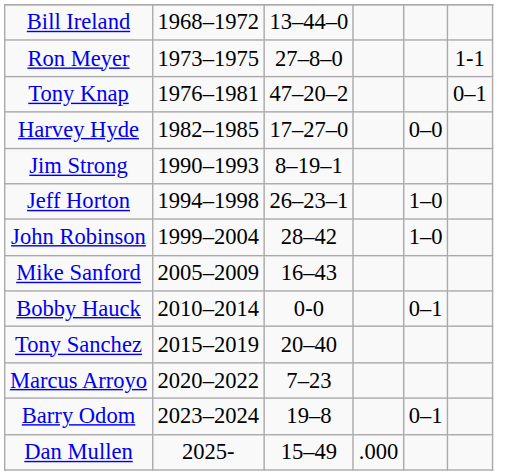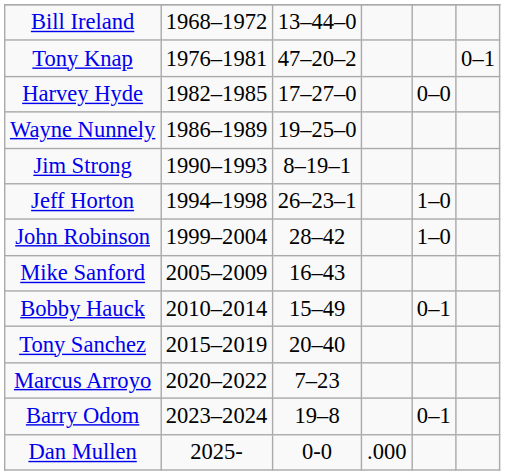- row: Ron Meyer | 1973–1975 | 27–8–0 | 1-1
+ row: Wayne Nunnely | 1986–1989 | 19–25–0
Bobby Hauck | column 3: 0-0 -> 15–49
Dan Mullen | column 3: 15–49 -> 0-0
